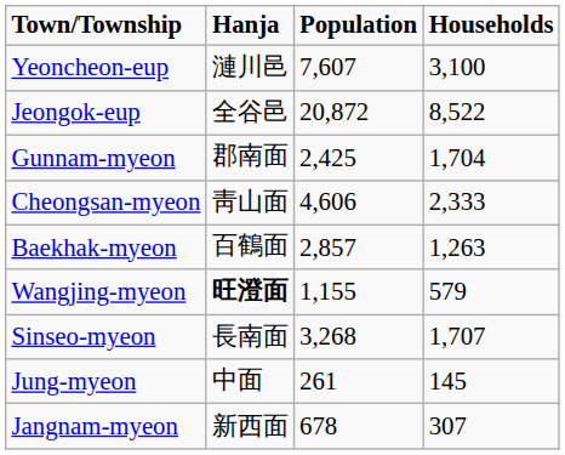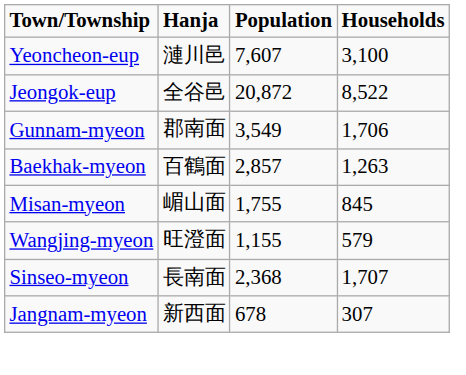Gunnam-myeon | Population: 2,425 -> 3,549
Gunnam-myeon | Households: 1,704 -> 1,706
- row: Cheongsan-myeon | 靑山面 | 4,606 | 2,333
+ row: Misan-myeon | 嵋山面 | 1,755 | 845
Wangjing-myeon | Hanja: bold -> normal
Sinseo-myeon | Population: 3,268 -> 2,368
- row: Jung-myeon | 中面 | 261 | 145
